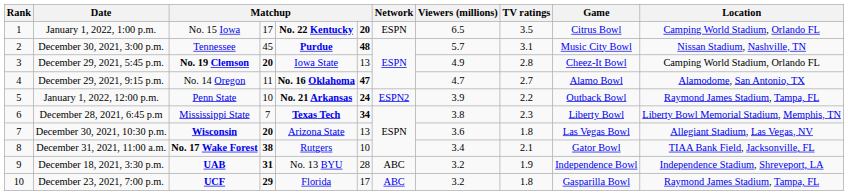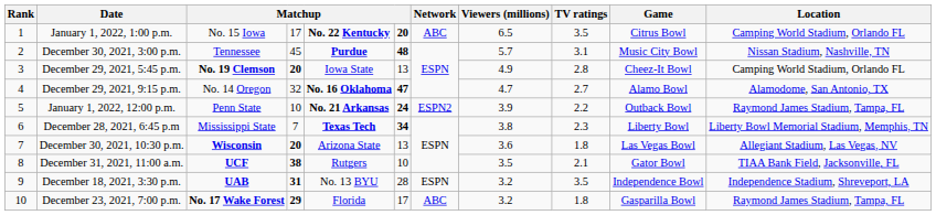January 1, 2022, 1:00 p.m. | Network: ESPN -> ABC
December 29, 2021, 9:15 p.m. | column 4: 11 -> 32
December 31, 2021, 11:00 a.m. | column 3: No. 17 Wake Forest -> UCF
December 31, 2021, 11:00 a.m. | Viewers (millions): 3.4 -> 3.5
December 18, 2021, 3:30 p.m. | Network: ABC -> ESPN
December 18, 2021, 3:30 p.m. | TV ratings: 1.9 -> 3.5
December 23, 2021, 7:00 p.m. | column 3: UCF -> No. 17 Wake Forest
